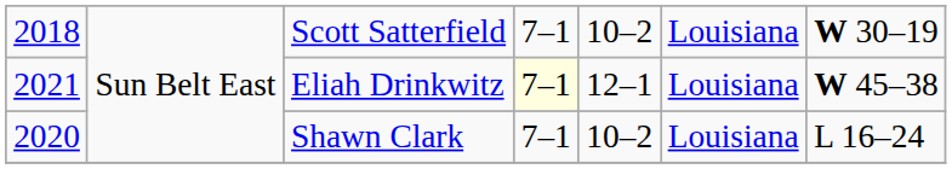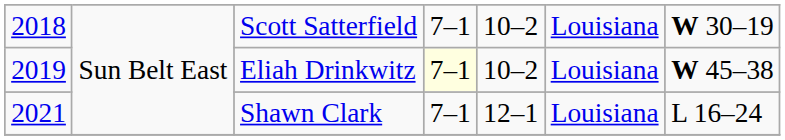Eliah Drinkwitz | column 1: 2021 -> 2019
Eliah Drinkwitz | column 5: 12–1 -> 10–2
Shawn Clark | column 1: 2020 -> 2021
Shawn Clark | column 5: 10–2 -> 12–1
